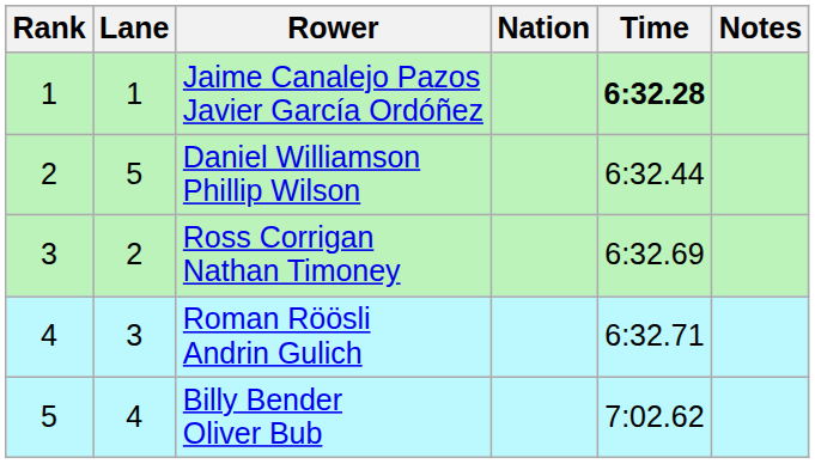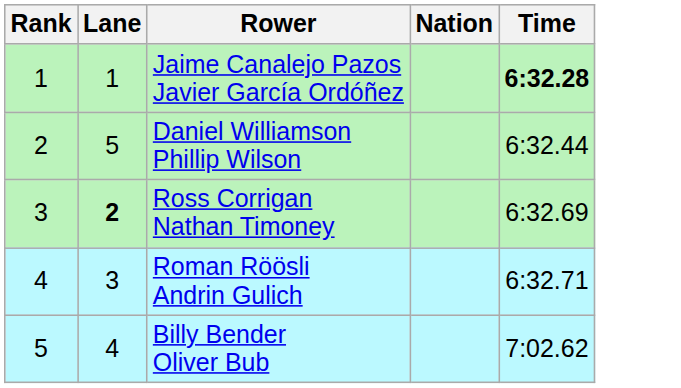- column: Notes
Ross Corrigan Nathan Timoney | Lane: normal -> bold
